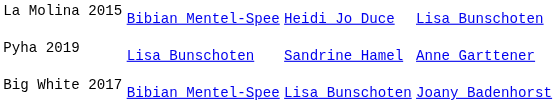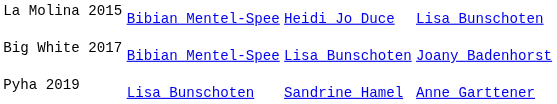rows swapped: Big White 2017 <-> Pyha 2019
